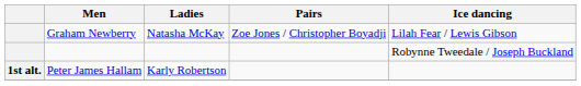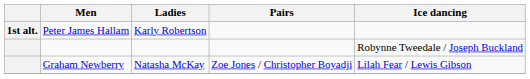rows swapped: Graham Newberry <-> Peter James Hallam
